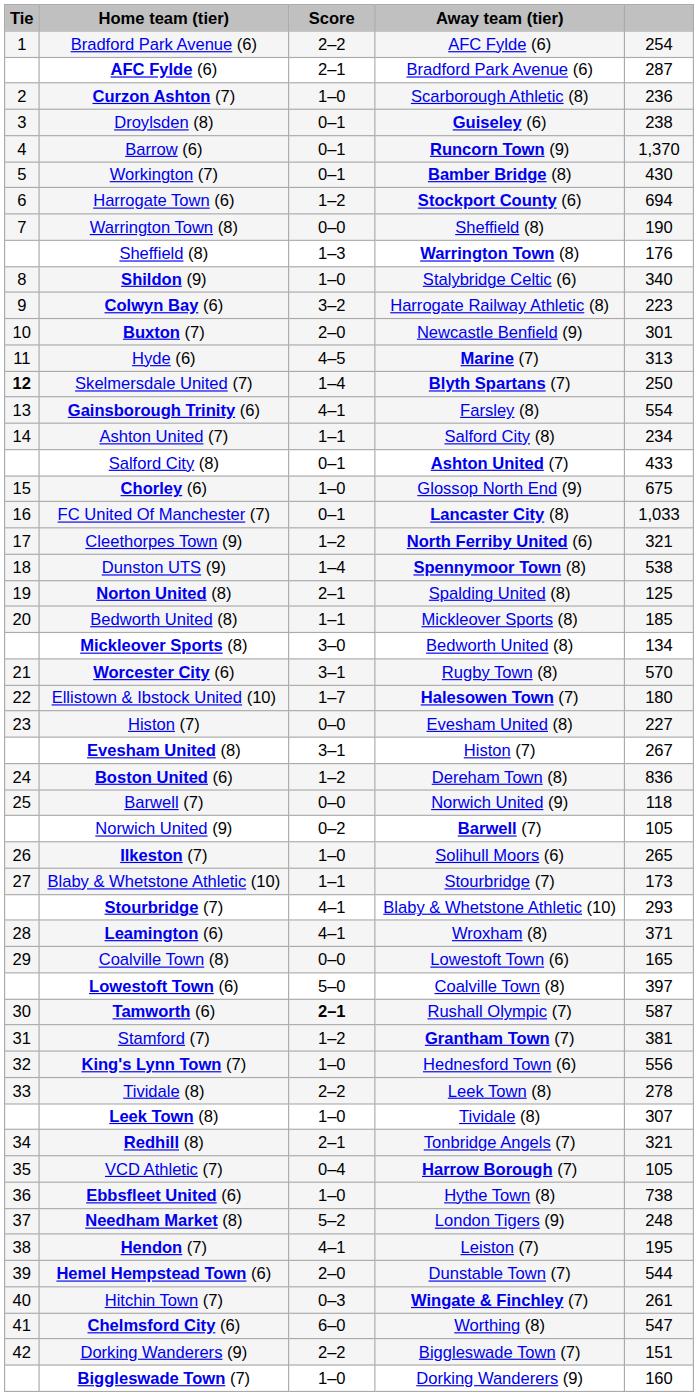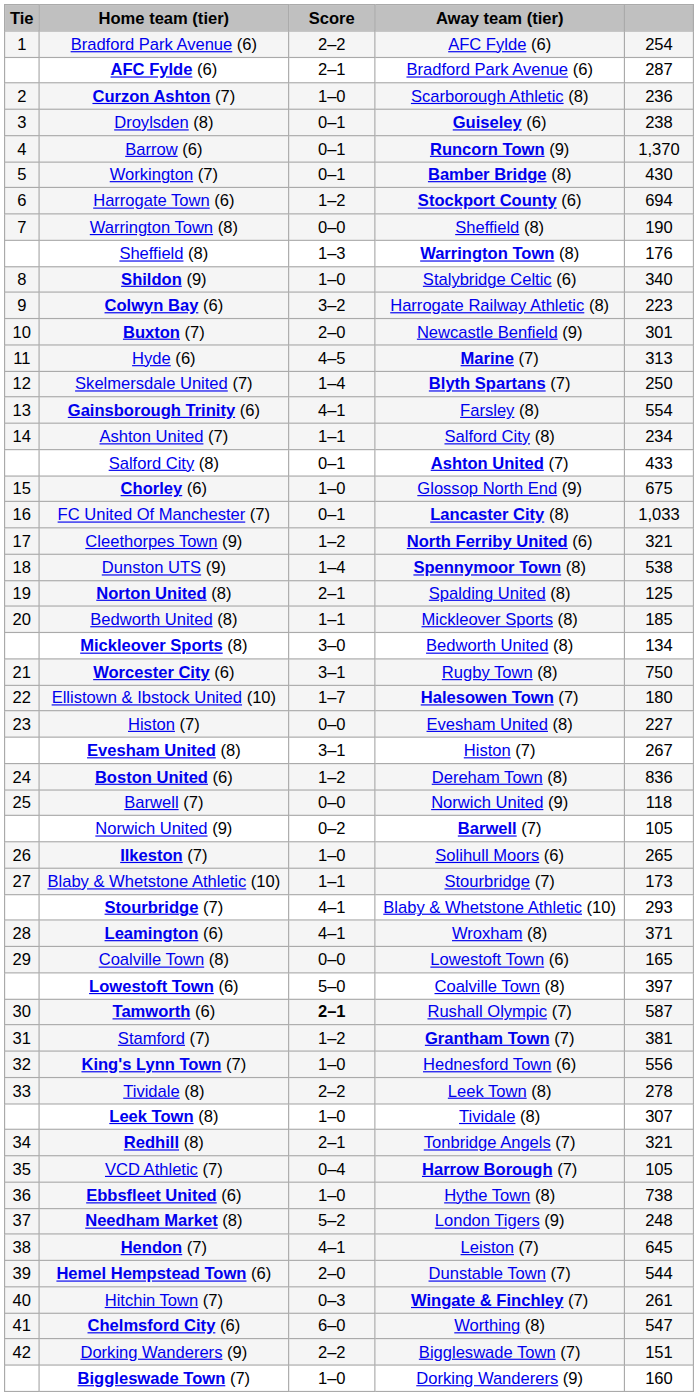Skelmersdale United (7) | Tie: bold -> normal
Worcester City (6) | column 5: 570 -> 750
Hendon (7) | column 5: 195 -> 645
